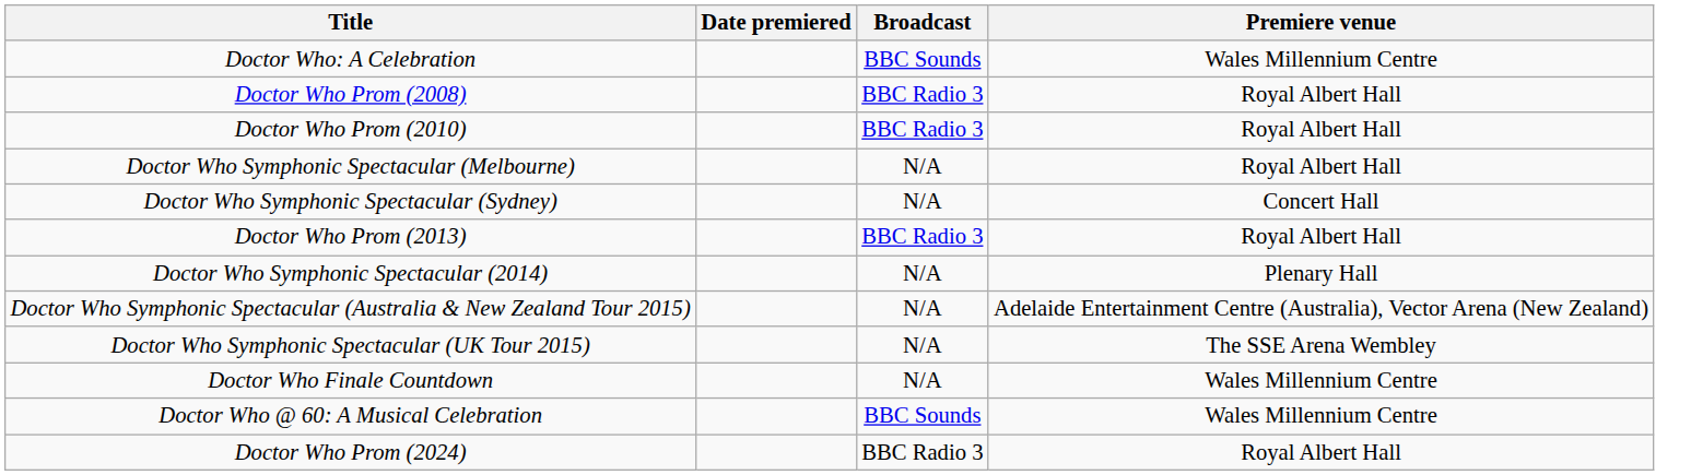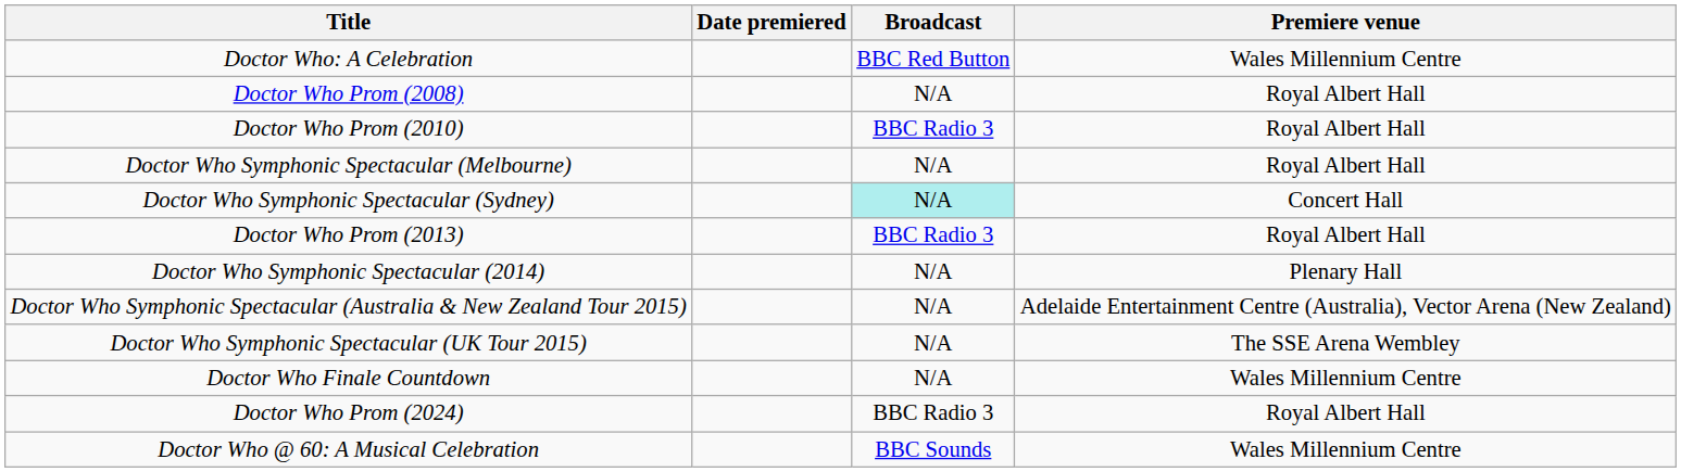Doctor Who: A Celebration | Broadcast: BBC Sounds -> BBC Red Button
Doctor Who Prom (2008) | Broadcast: BBC Radio 3 -> N/A
Doctor Who Symphonic Spectacular (Sydney) | Broadcast: no background -> paleturquoise background
rows swapped: Doctor Who @ 60: A Musical Celebration <-> Doctor Who Prom (2024)
